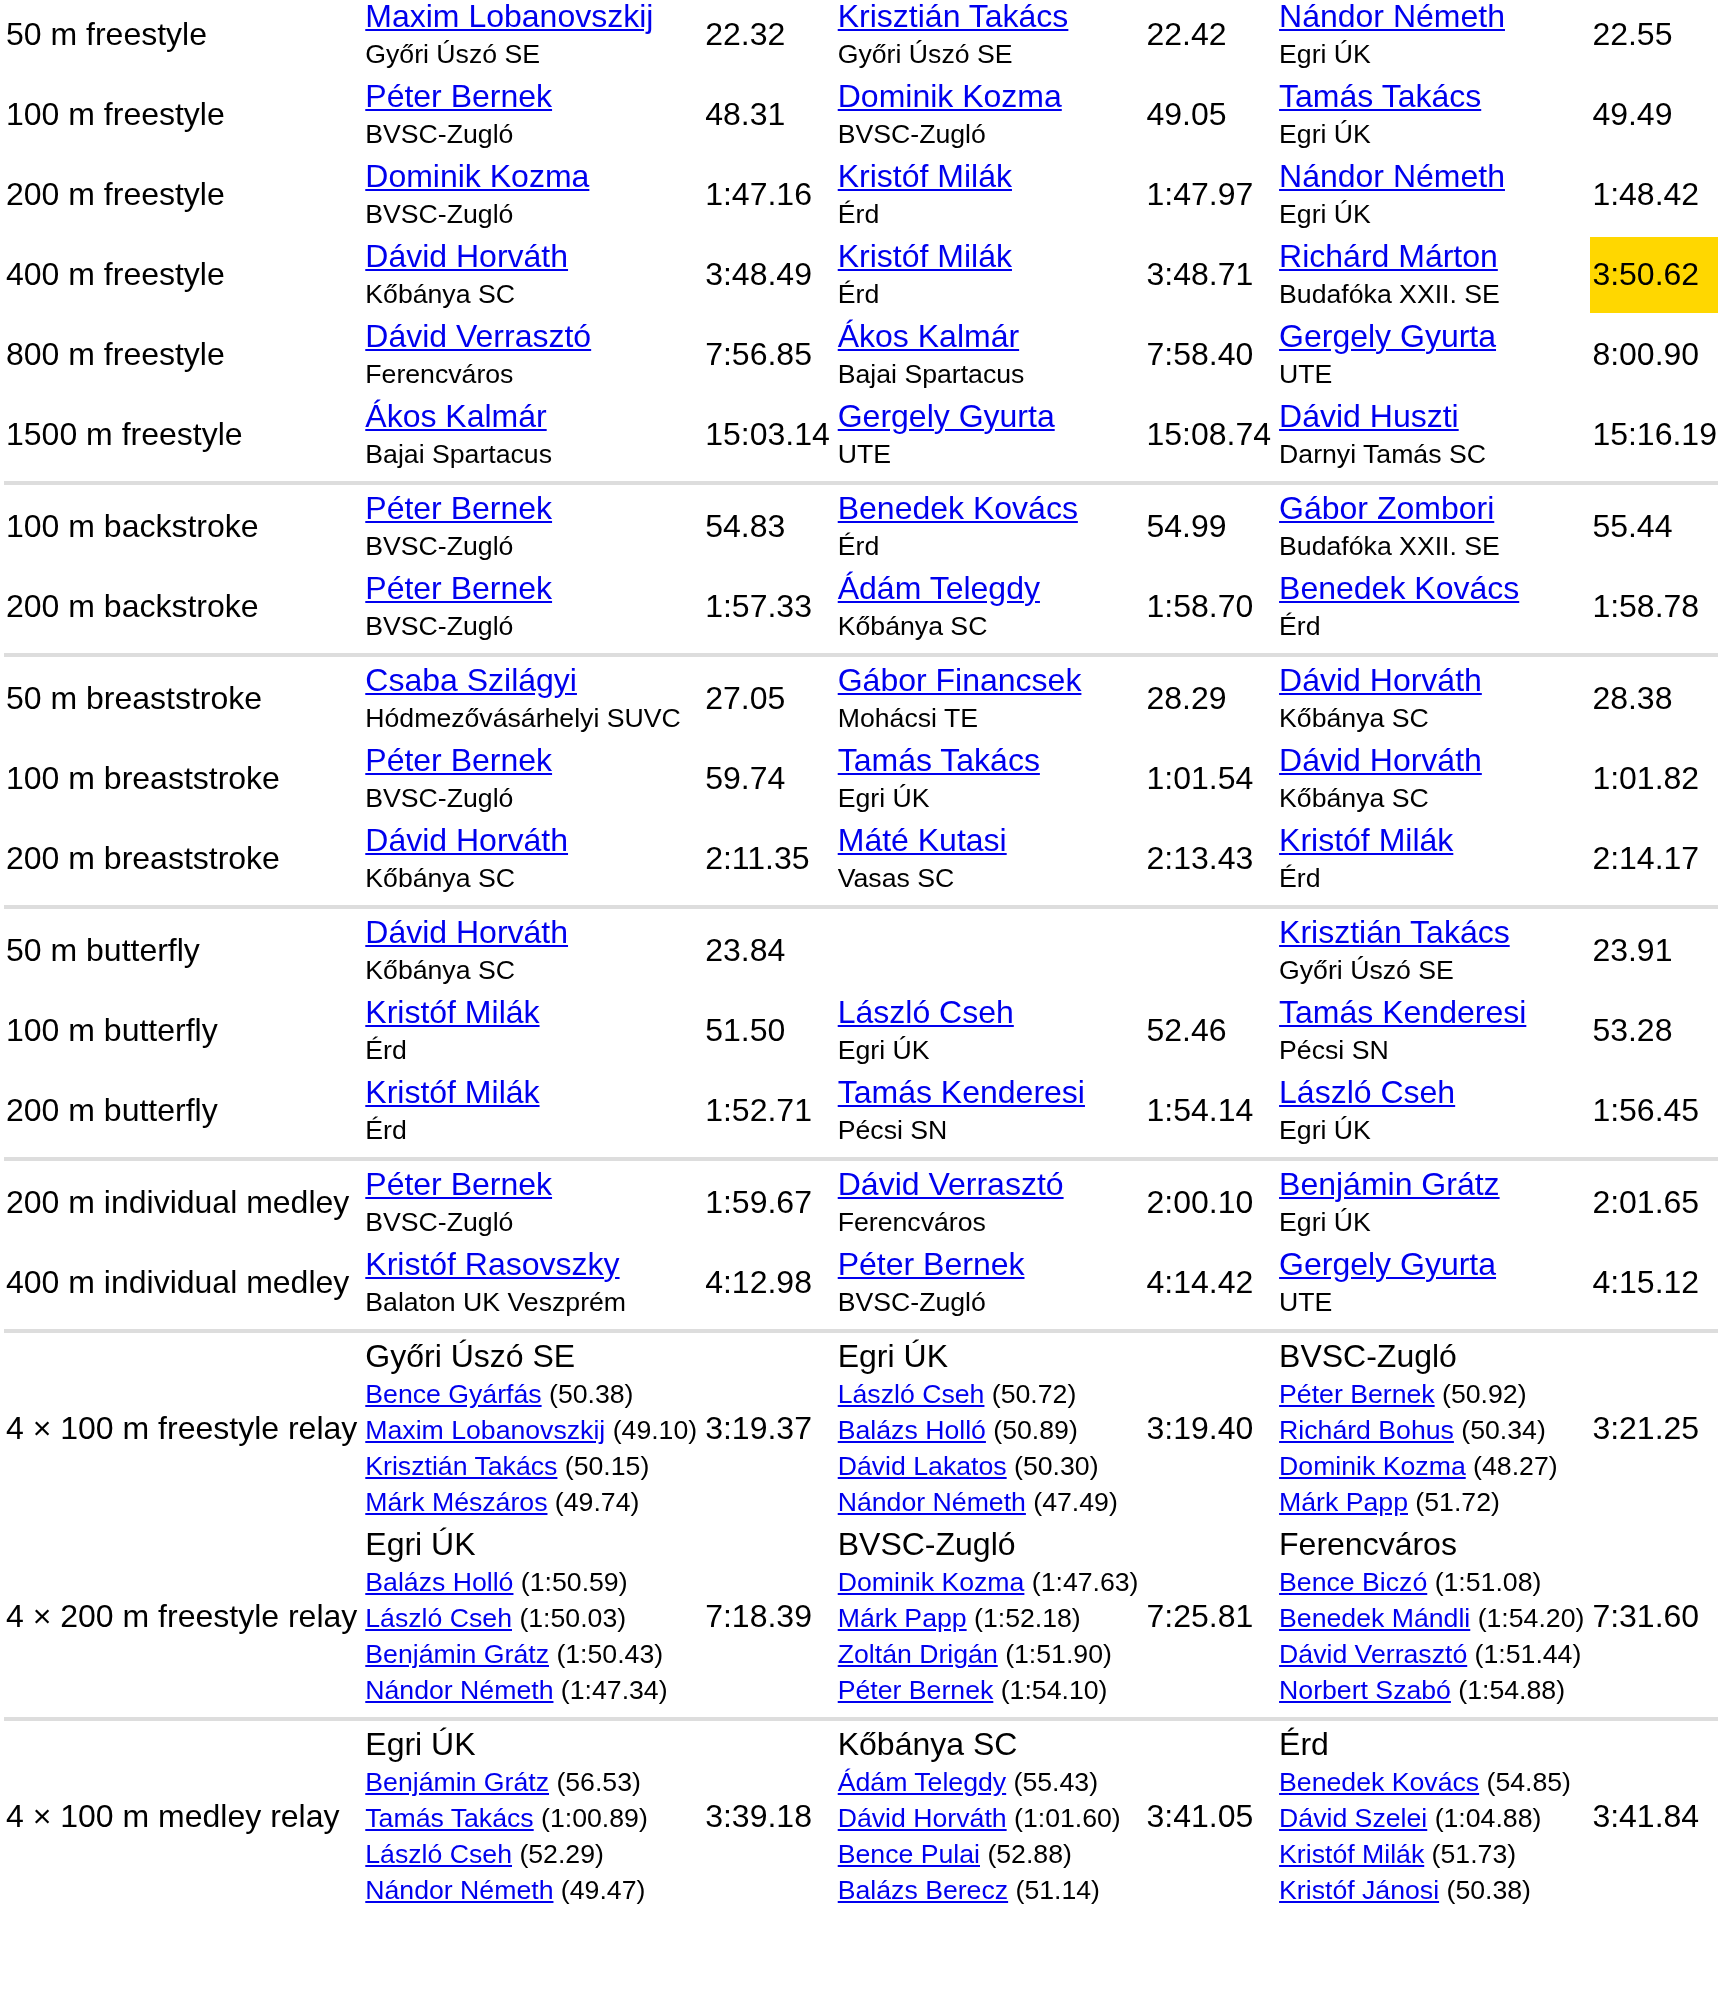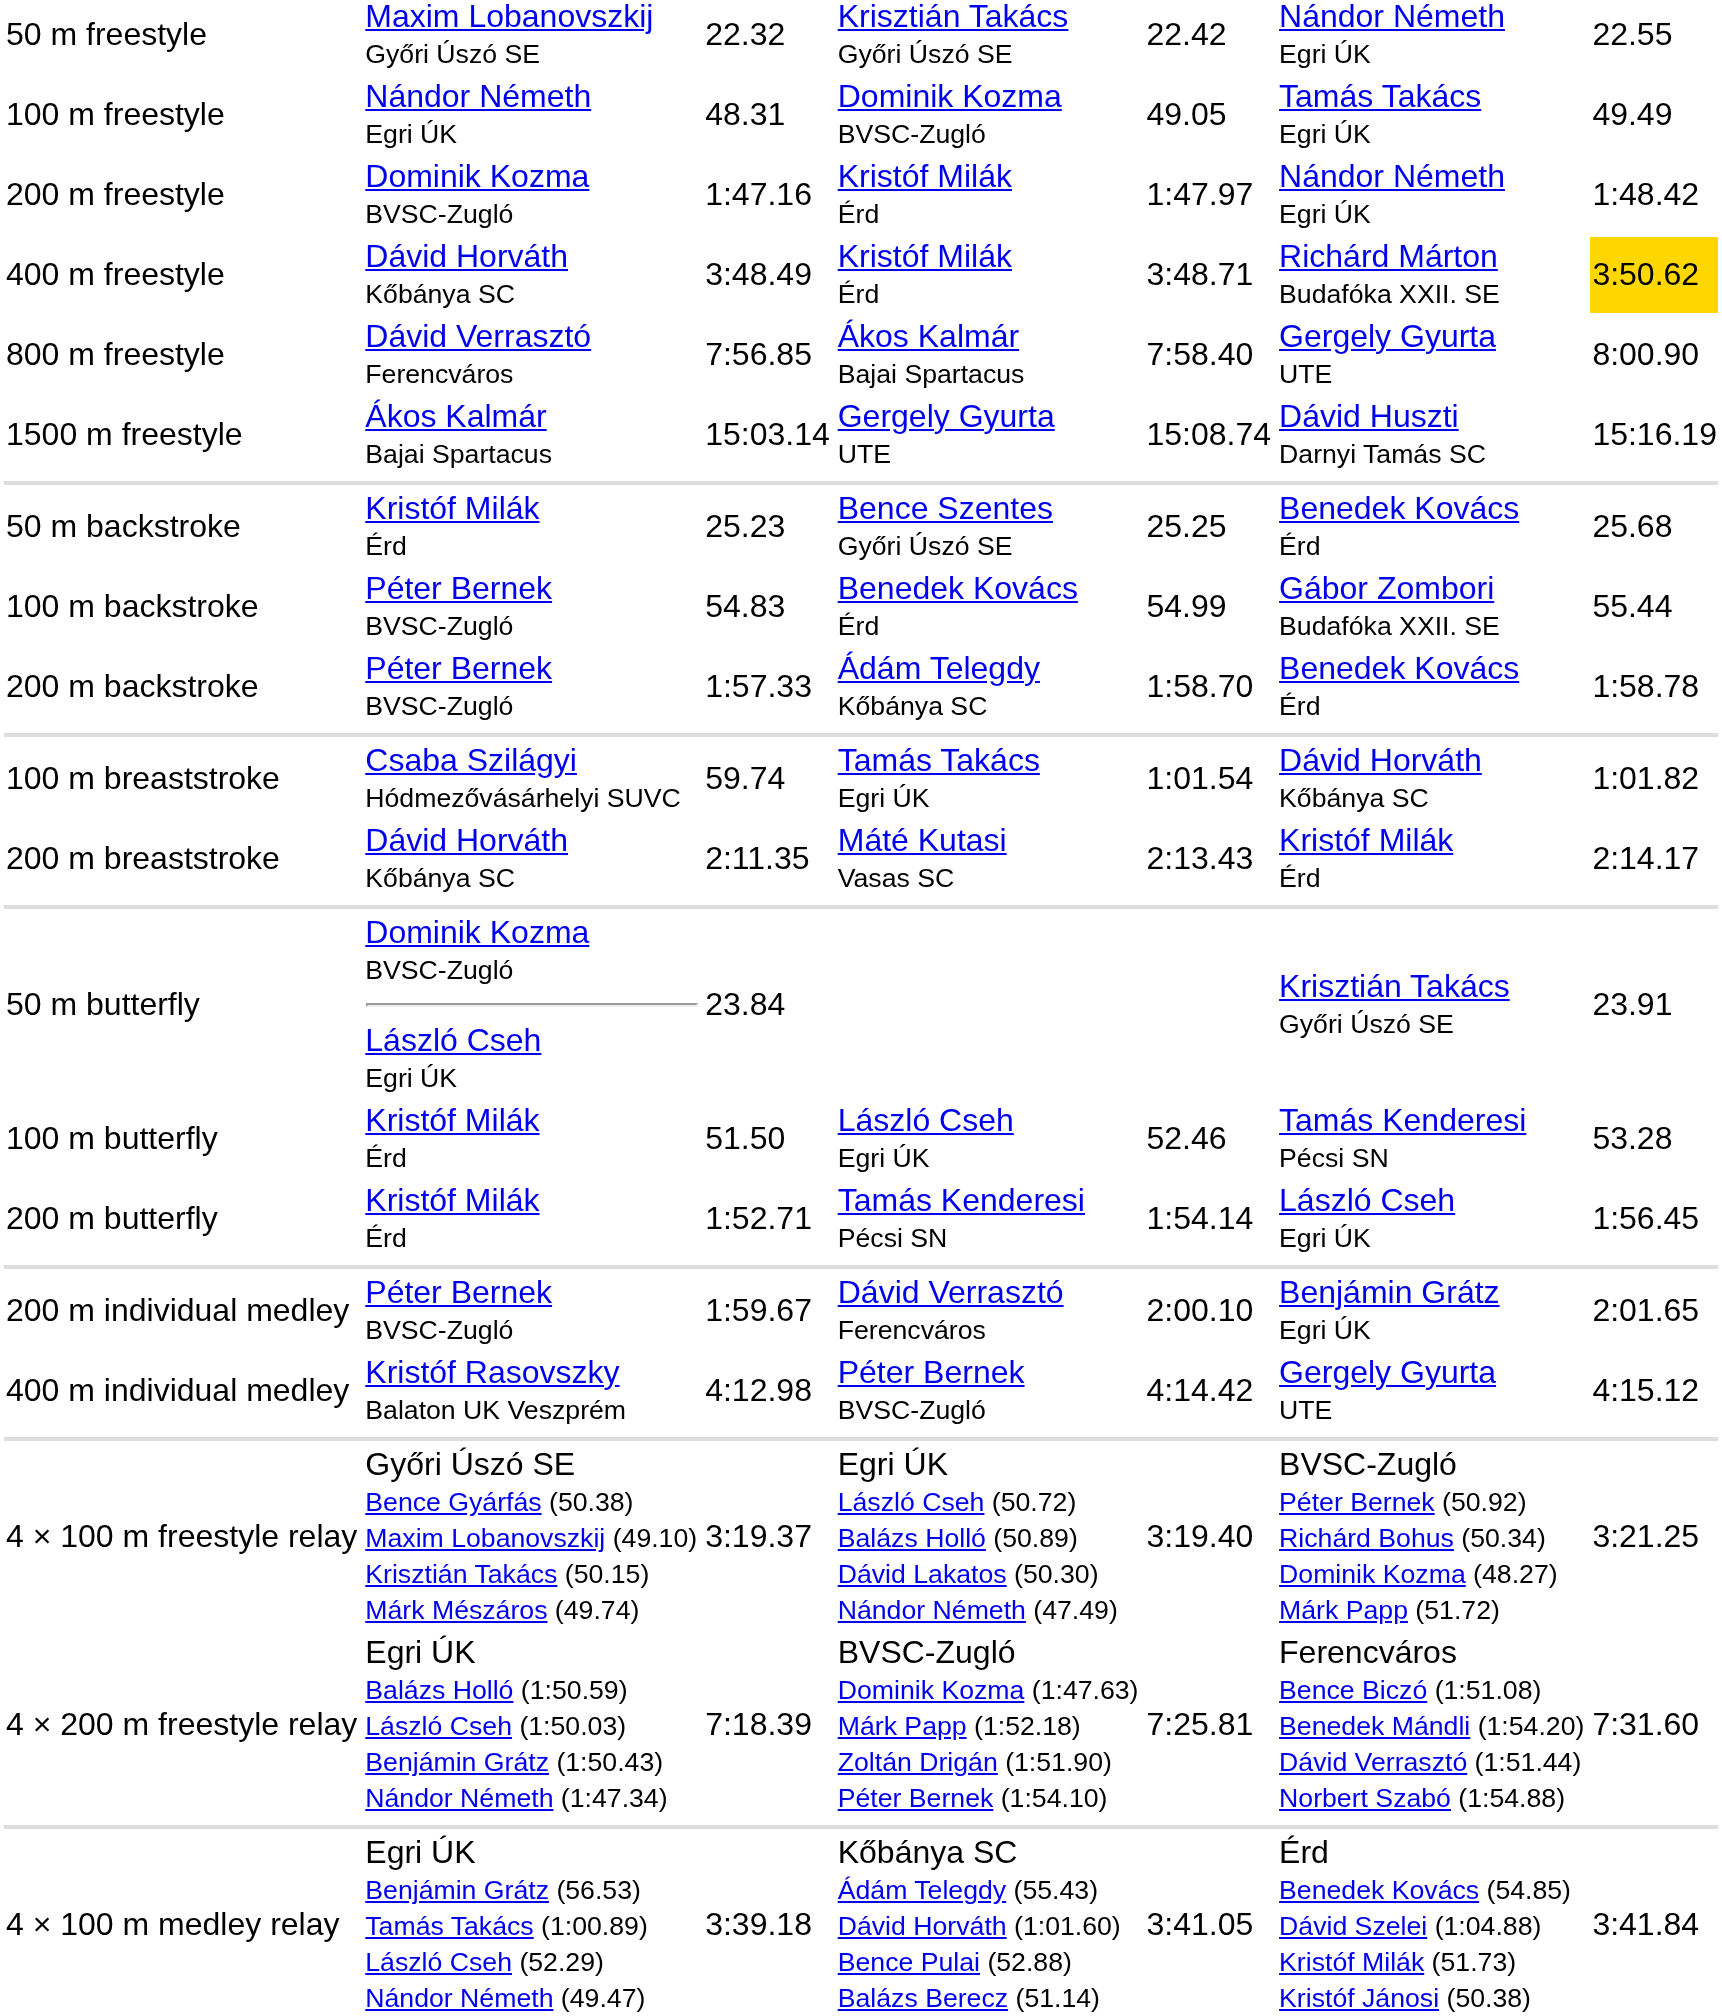100 m freestyle | column 2: Péter Bernek BVSC-Zugló -> Nándor Németh Egri ÚK
+ row: 50 m backstroke | Kristóf Milák Érd | 25.23 | Bence Szentes Győri Úszó SE | 25.25 | Benedek Kovács Érd | 25.68
- row: 50 m breaststroke | Csaba Szilágyi Hódmezővásárhelyi SUVC | 27.05 | Gábor Financsek Mohácsi TE | 28.29 | Dávid Horváth Kőbánya SC | 28.38
100 m breaststroke | column 2: Péter Bernek BVSC-Zugló -> Csaba Szilágyi Hódmezővásárhelyi SUVC
50 m butterfly | column 2: Dávid Horváth Kőbánya SC -> Dominik Kozma BVSC-Zugló László Cseh Egri ÚK
